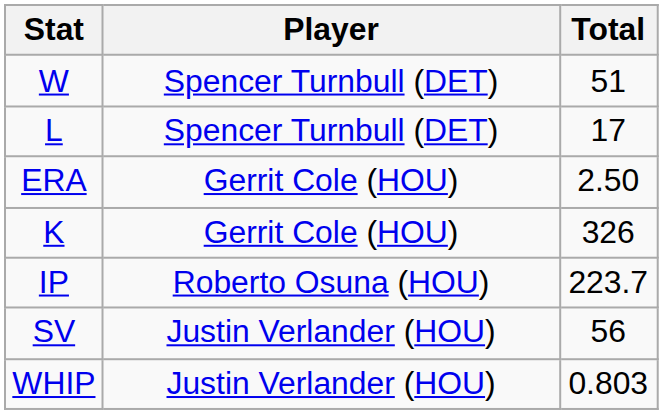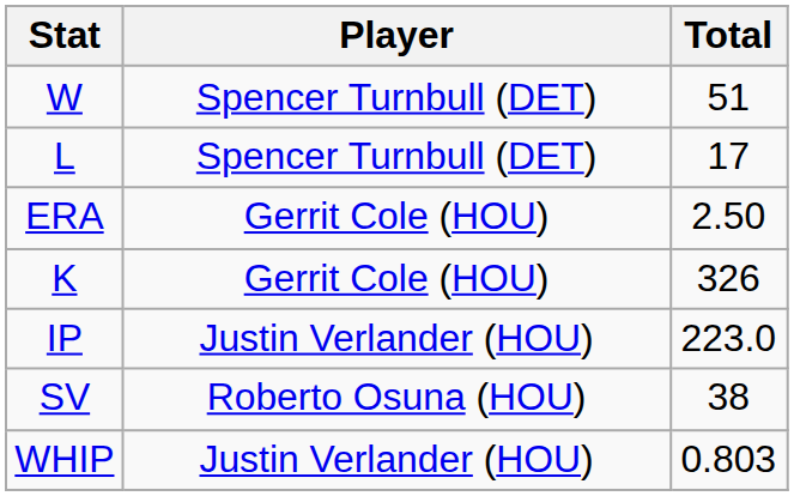IP | Player: Roberto Osuna (HOU) -> Justin Verlander (HOU)
IP | Total: 223.7 -> 223.0
SV | Player: Justin Verlander (HOU) -> Roberto Osuna (HOU)
SV | Total: 56 -> 38
